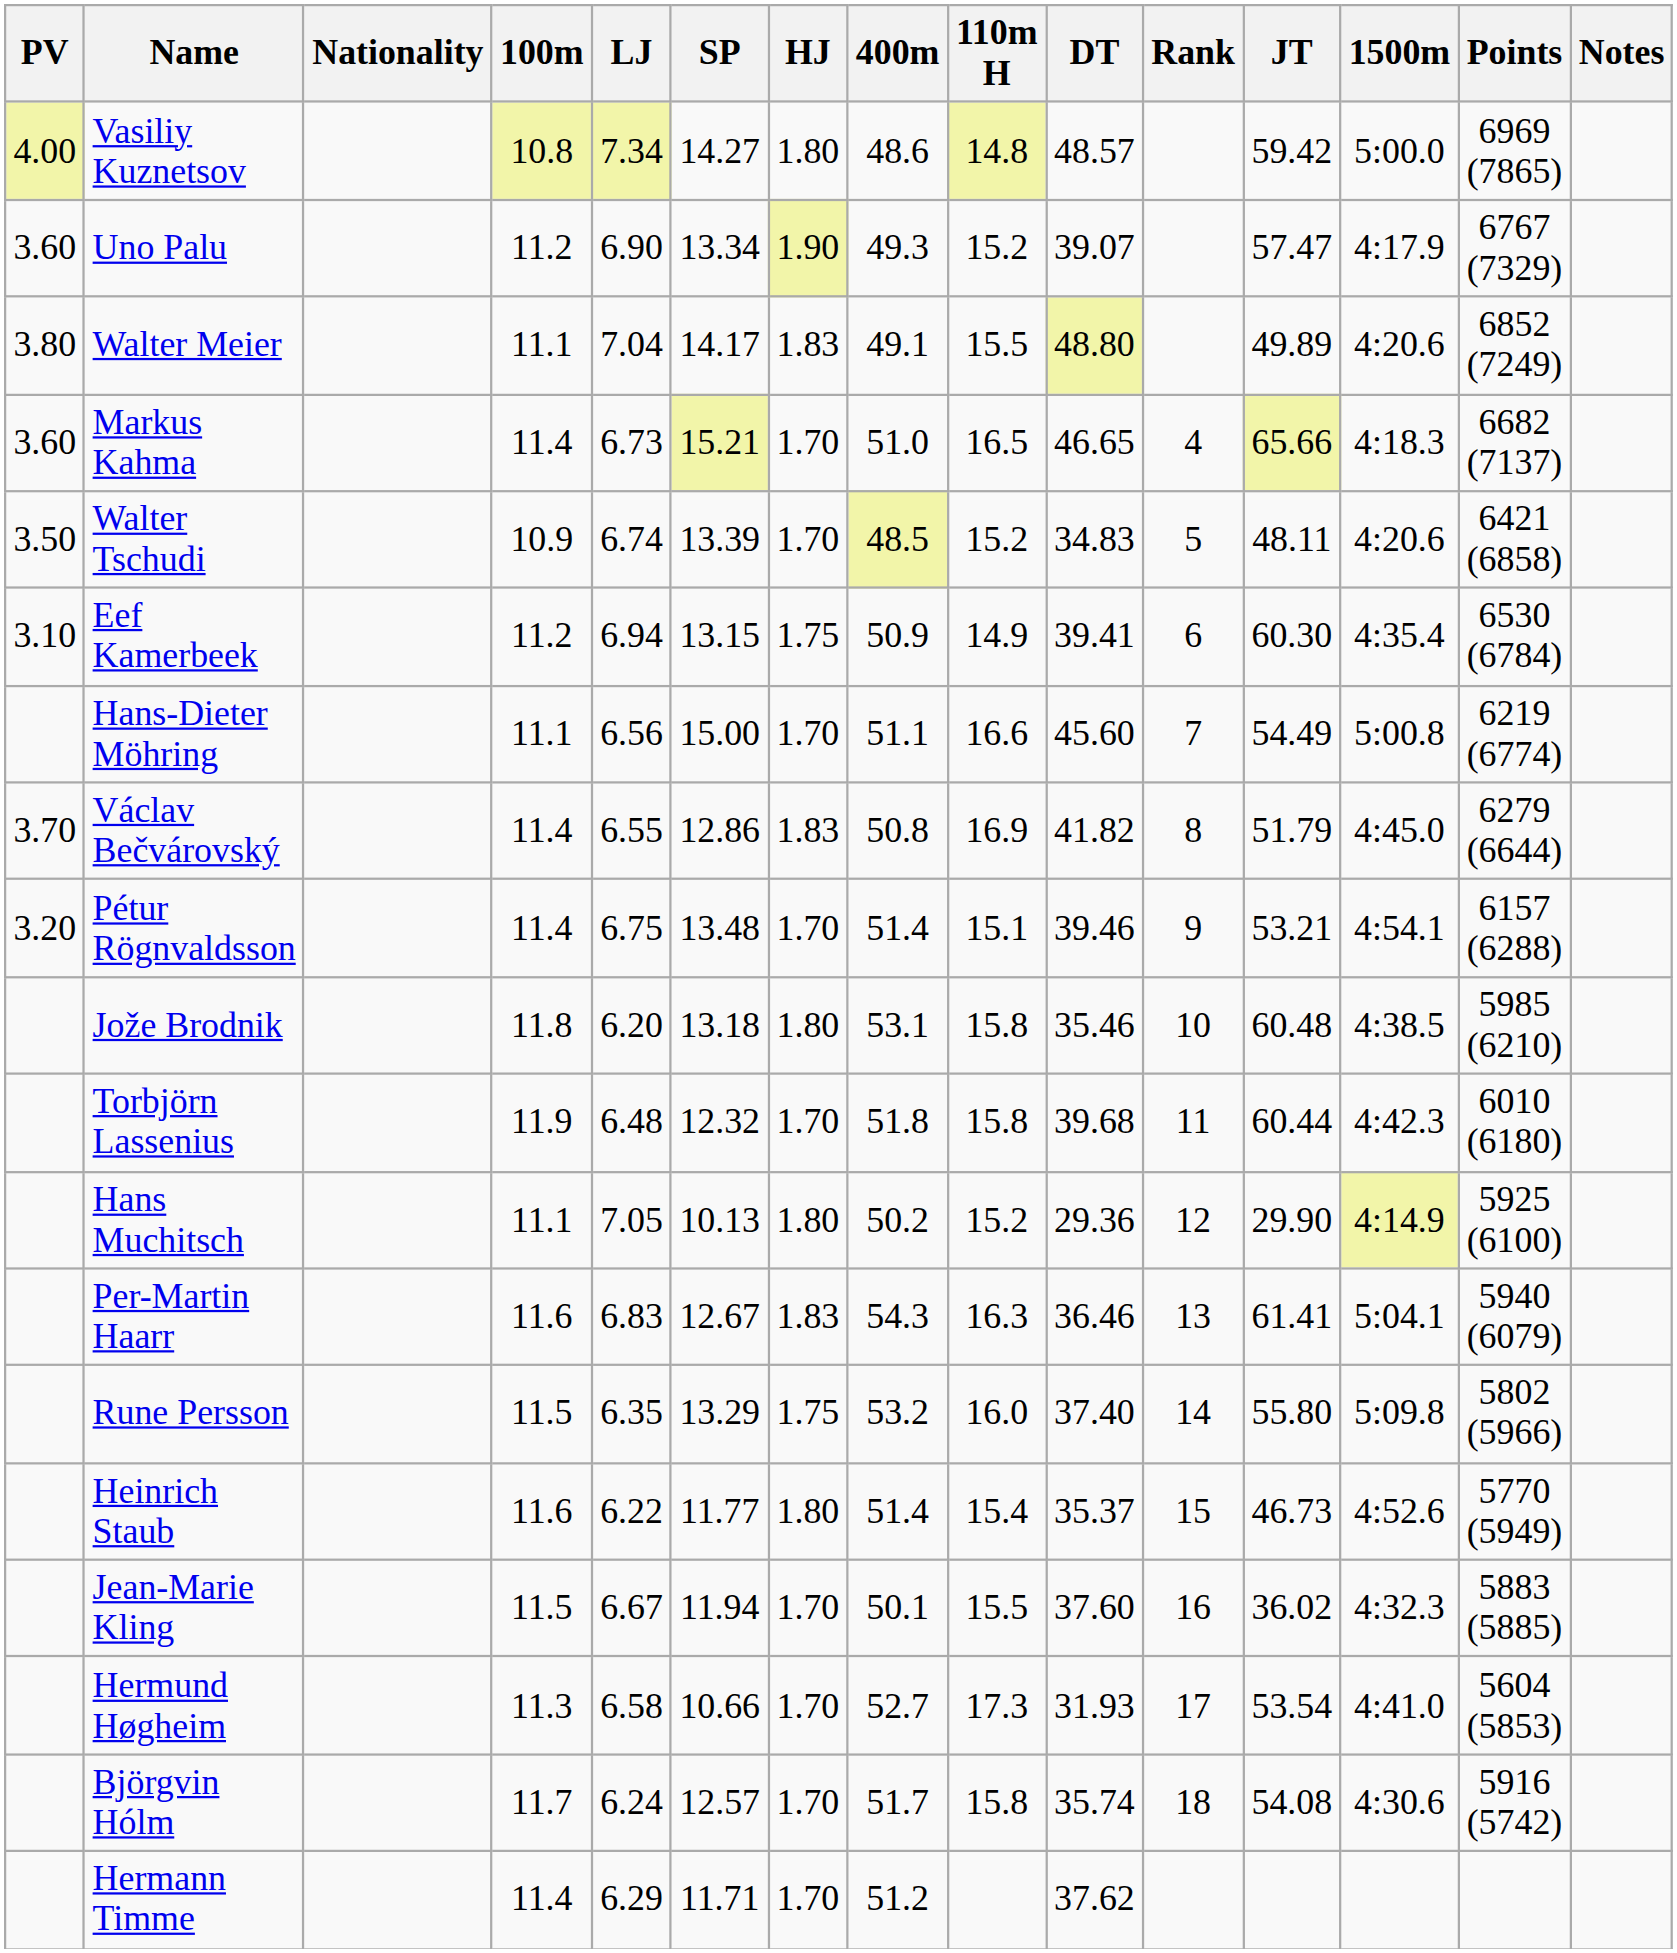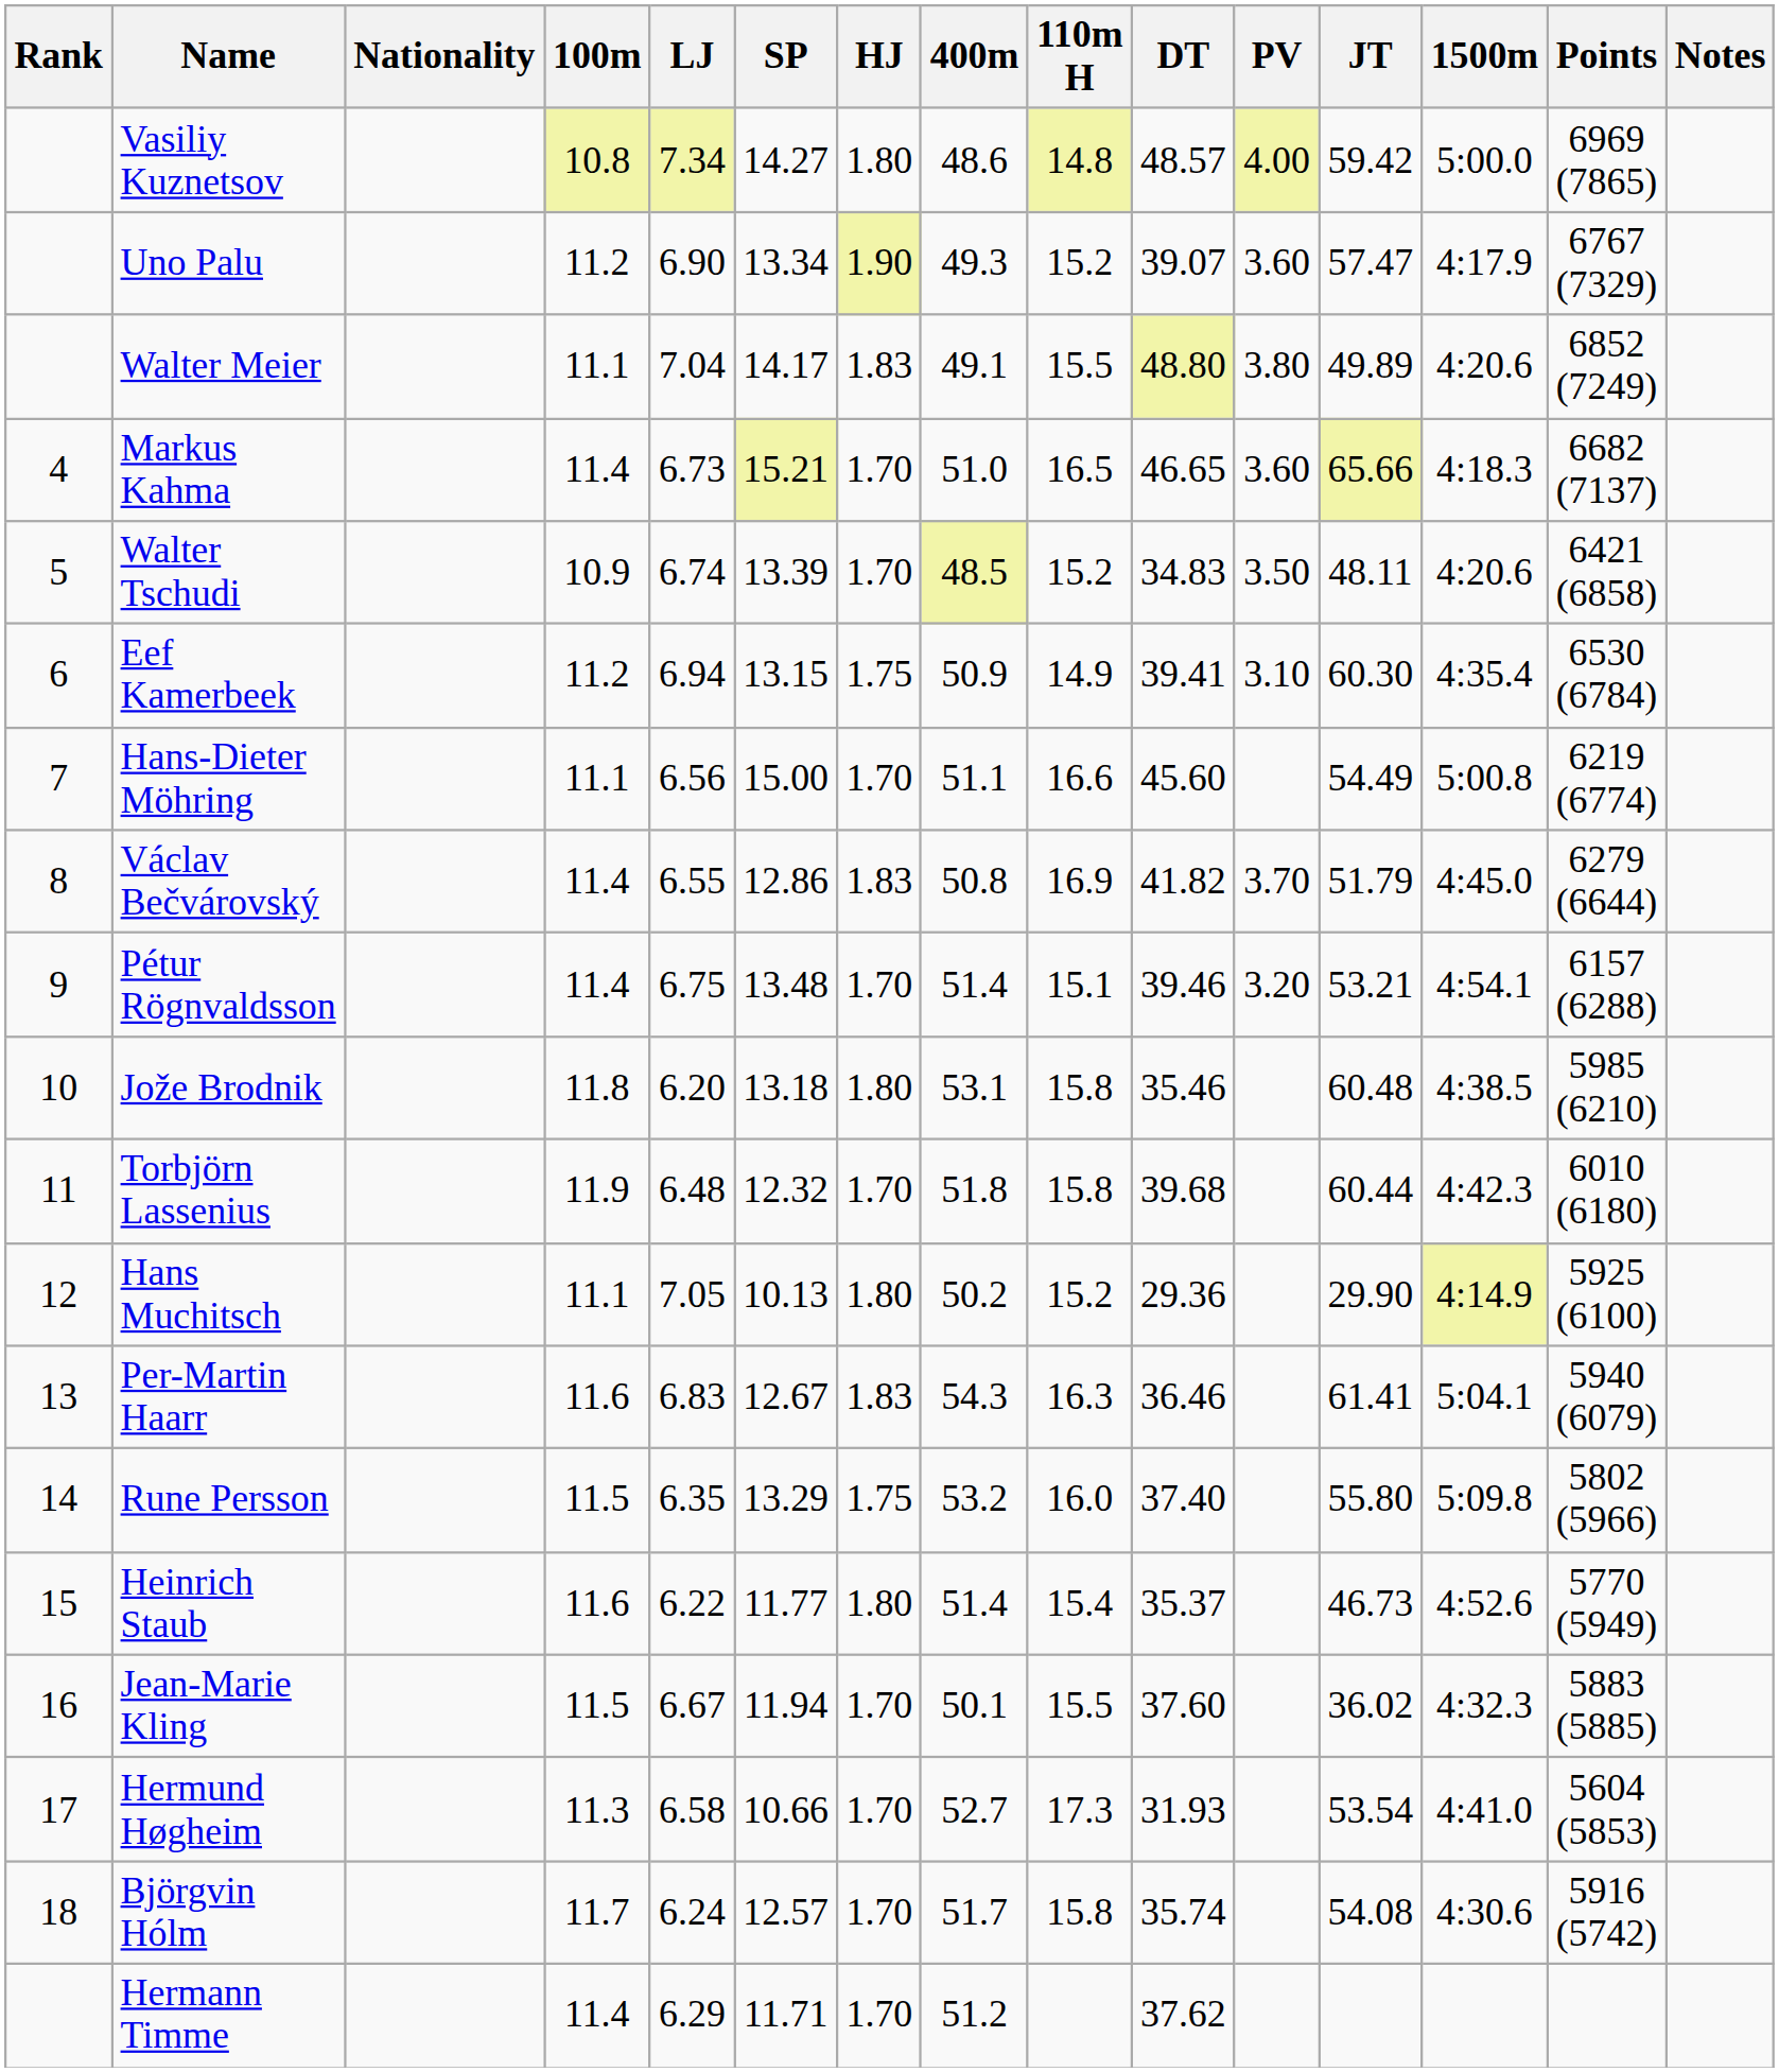columns swapped: Rank <-> PV
